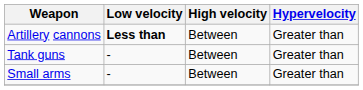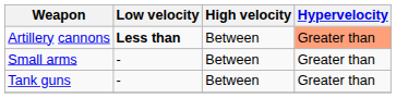Artillery cannons | Hypervelocity: no background -> lightsalmon background
rows swapped: Tank guns <-> Small arms
